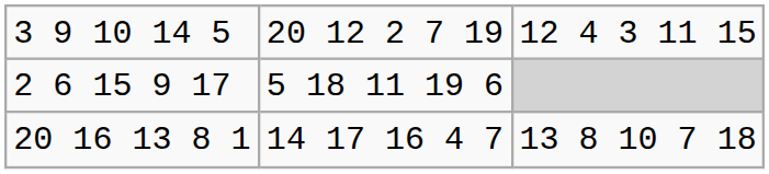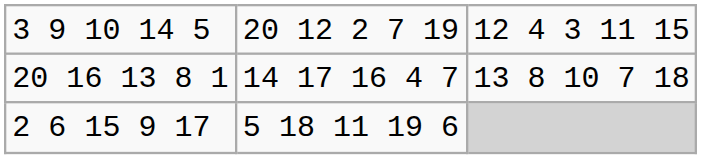rows swapped: 20 16 13 8 1 <-> 2 6 15 9 17
